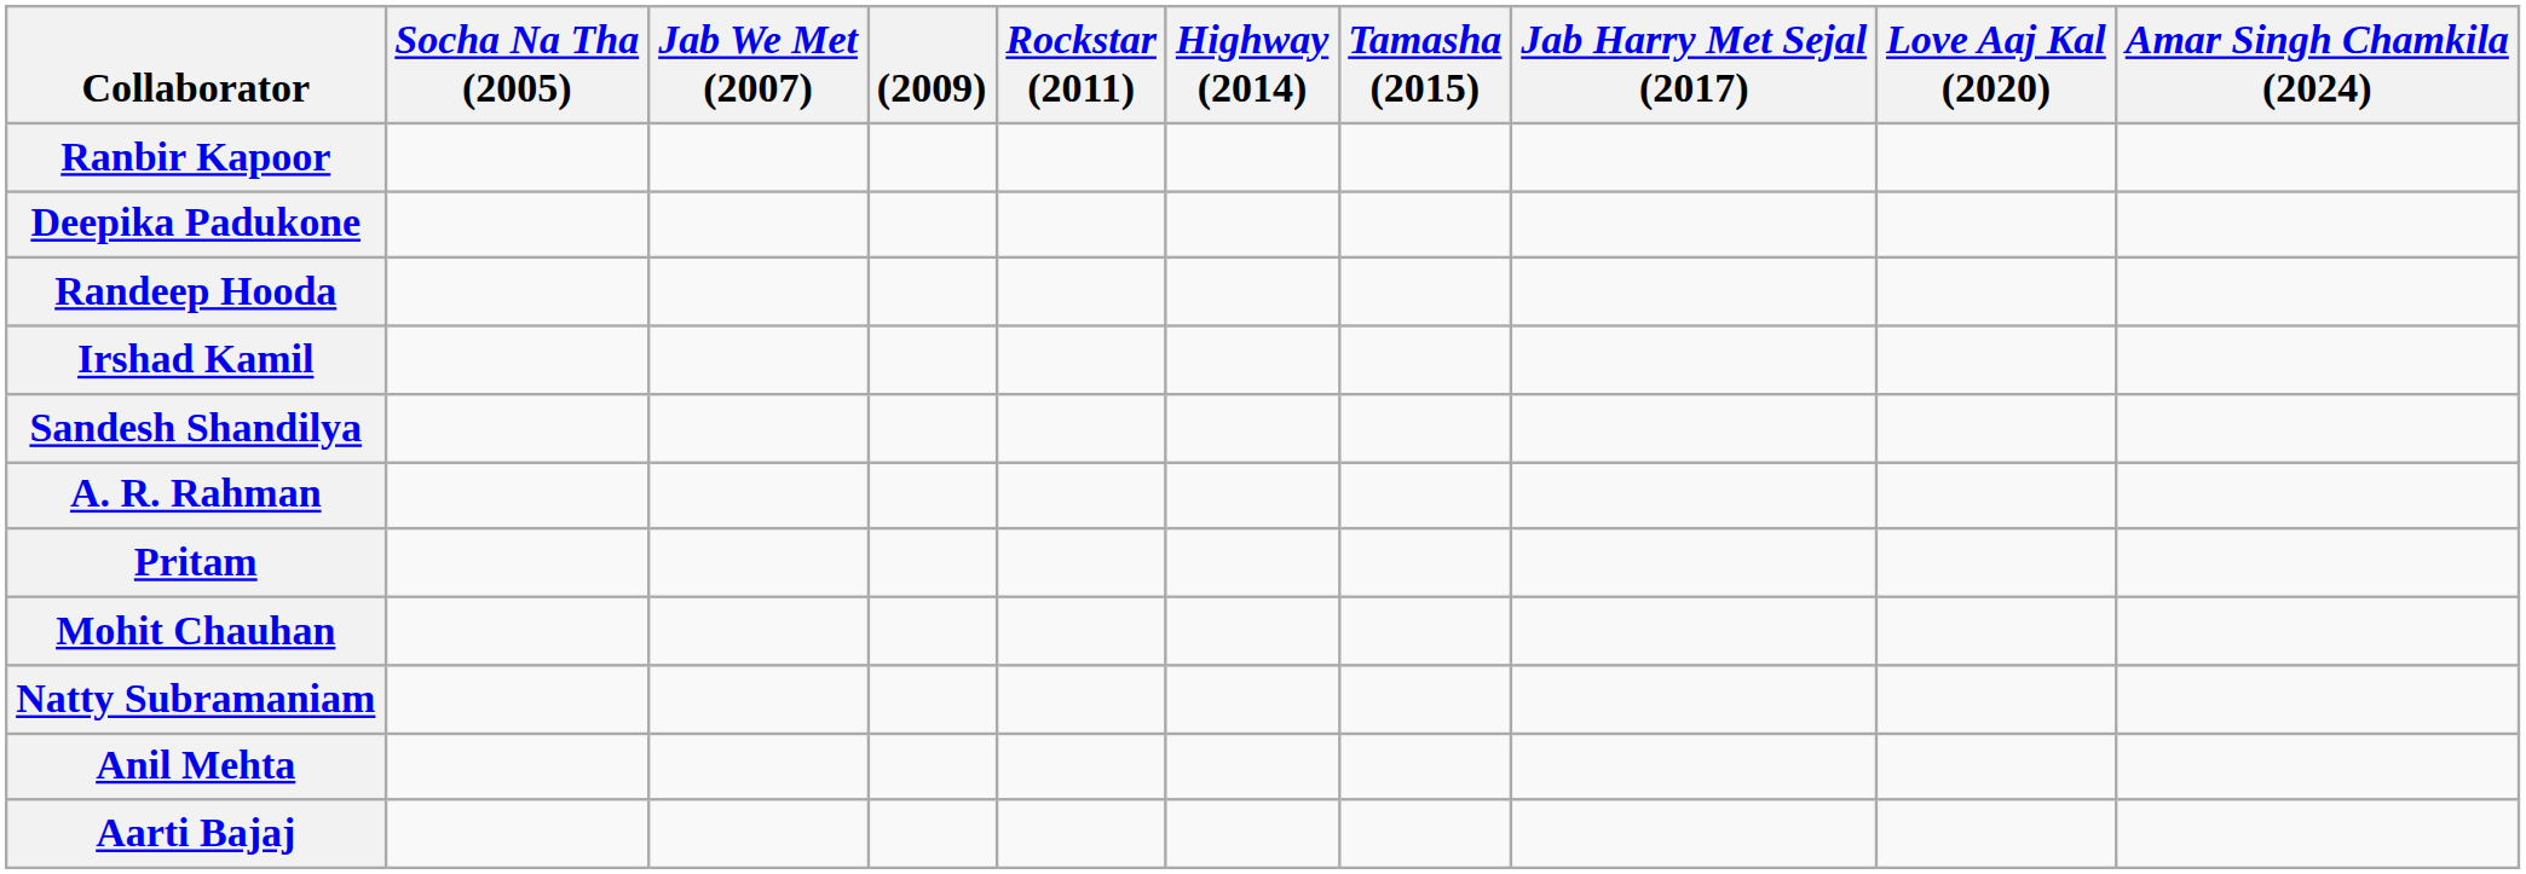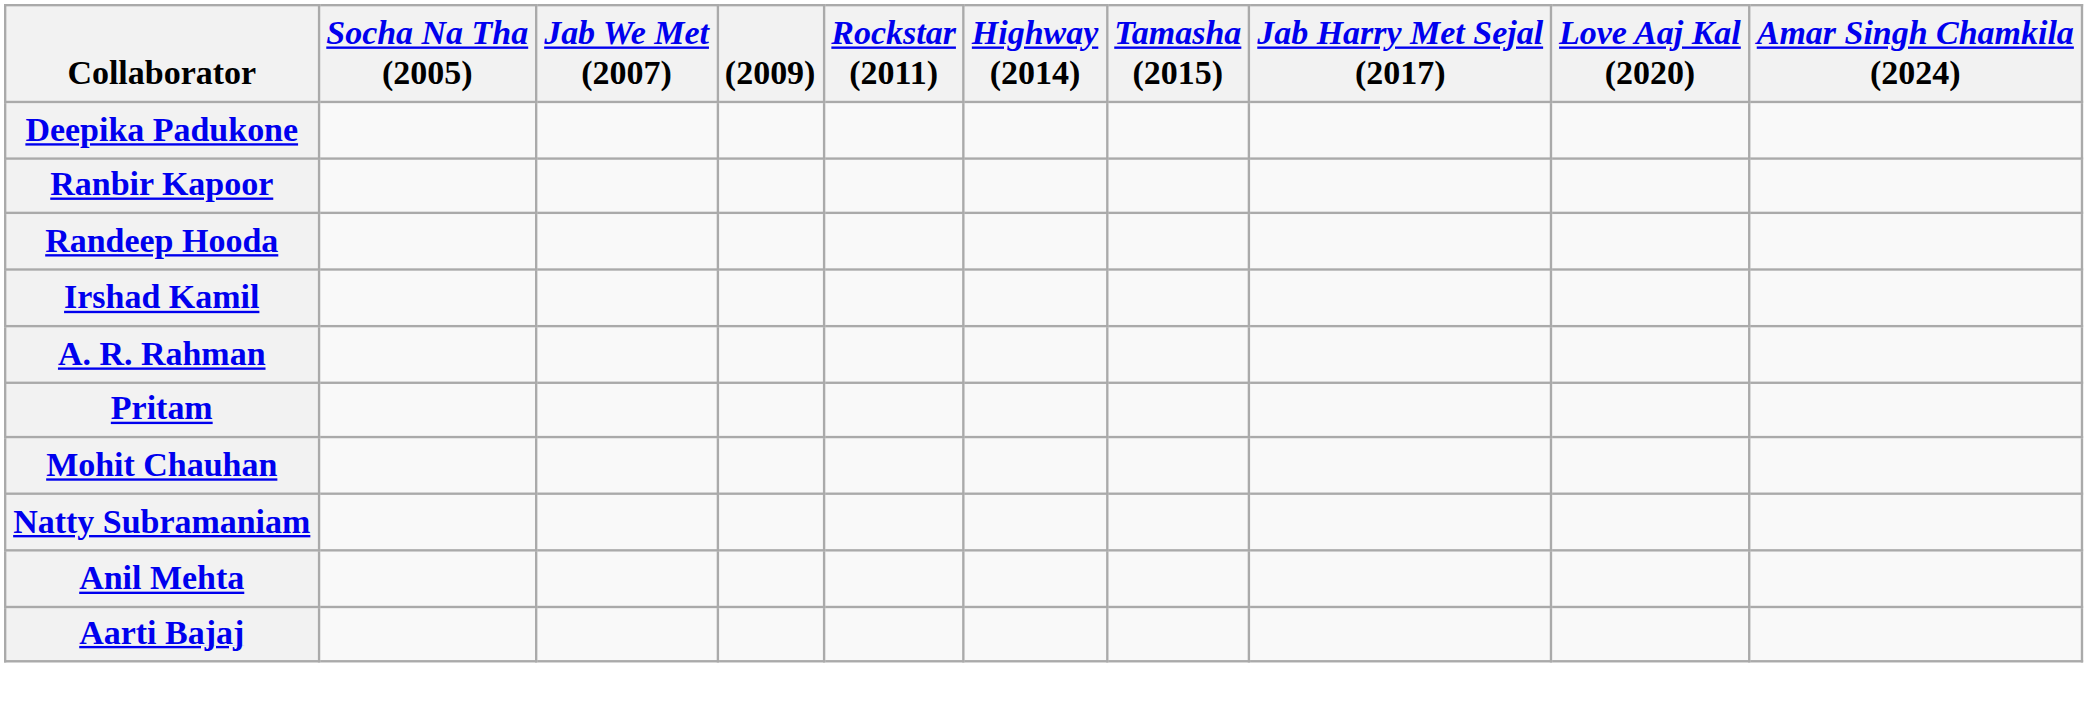rows swapped: Ranbir Kapoor <-> Deepika Padukone
- row: Sandesh Shandilya
